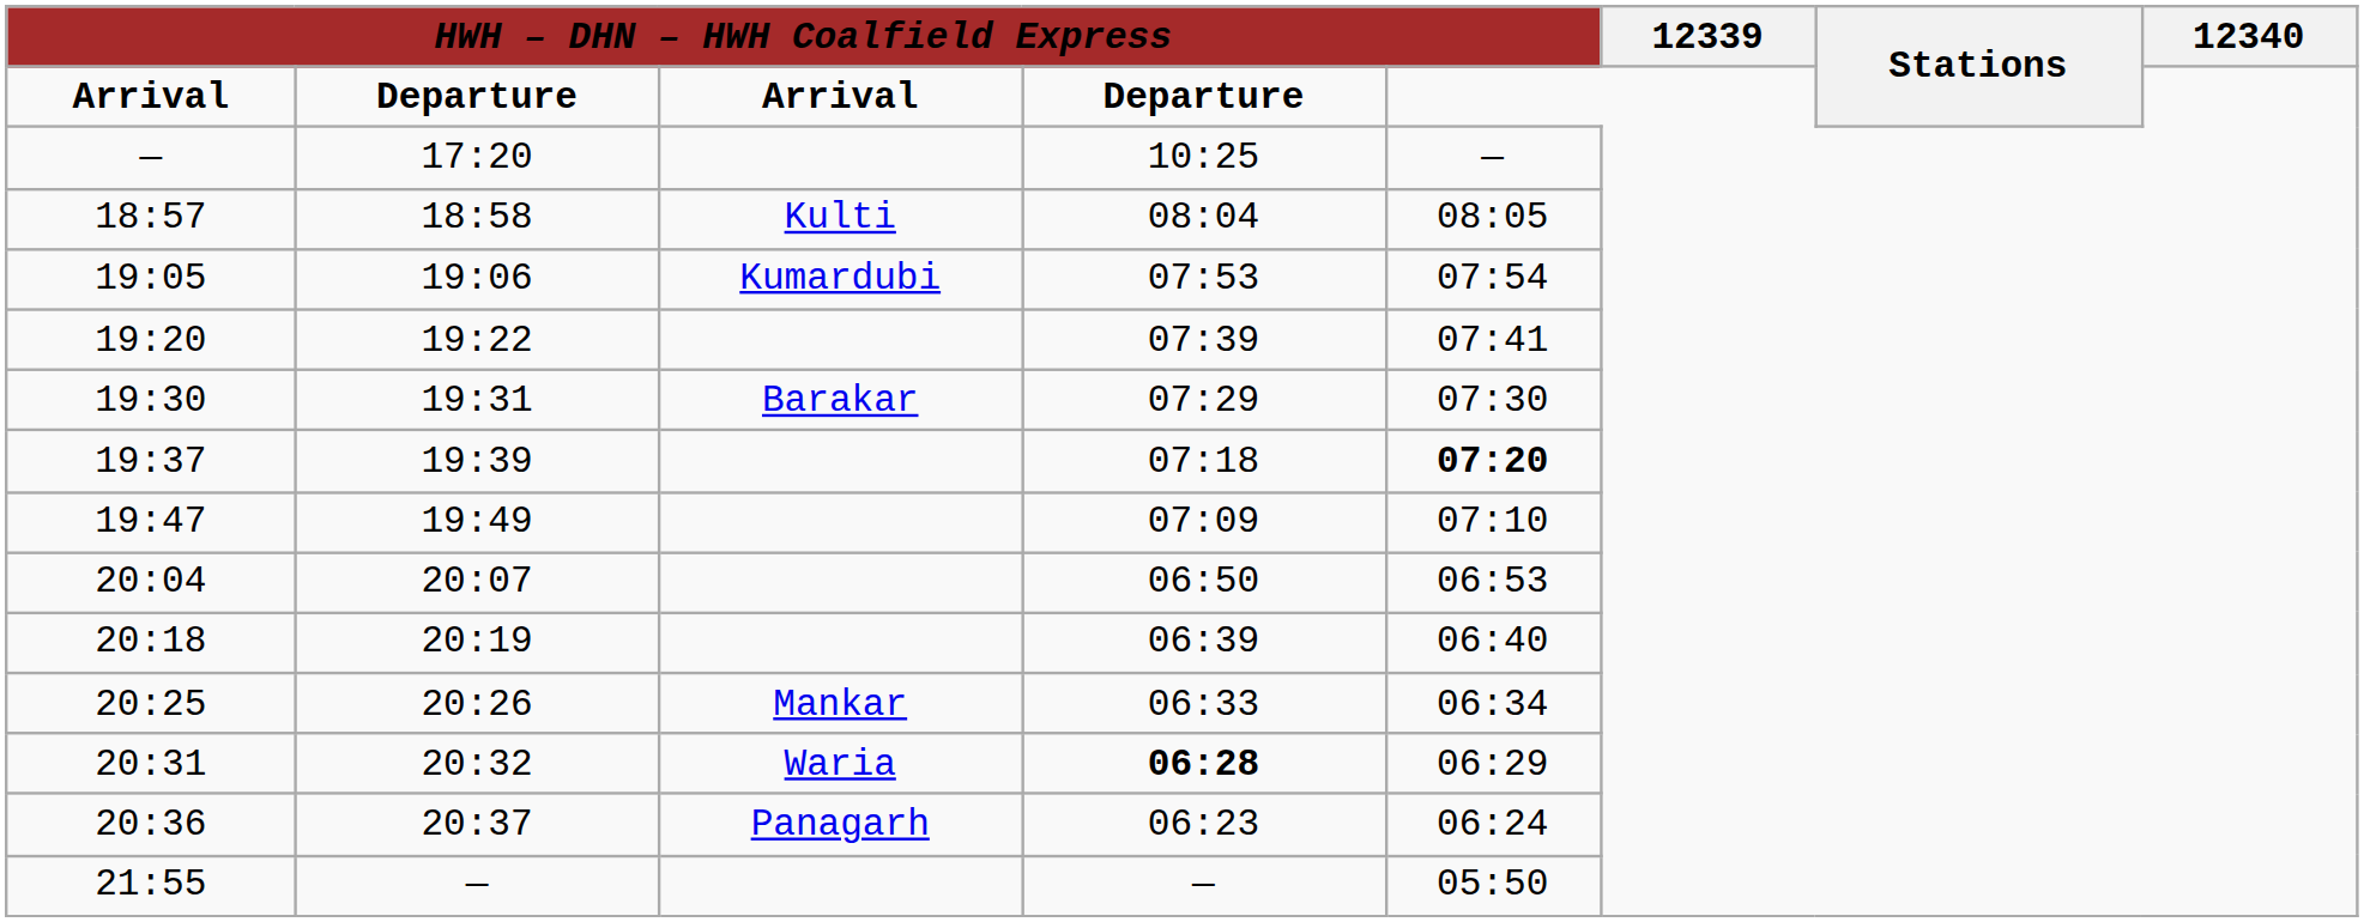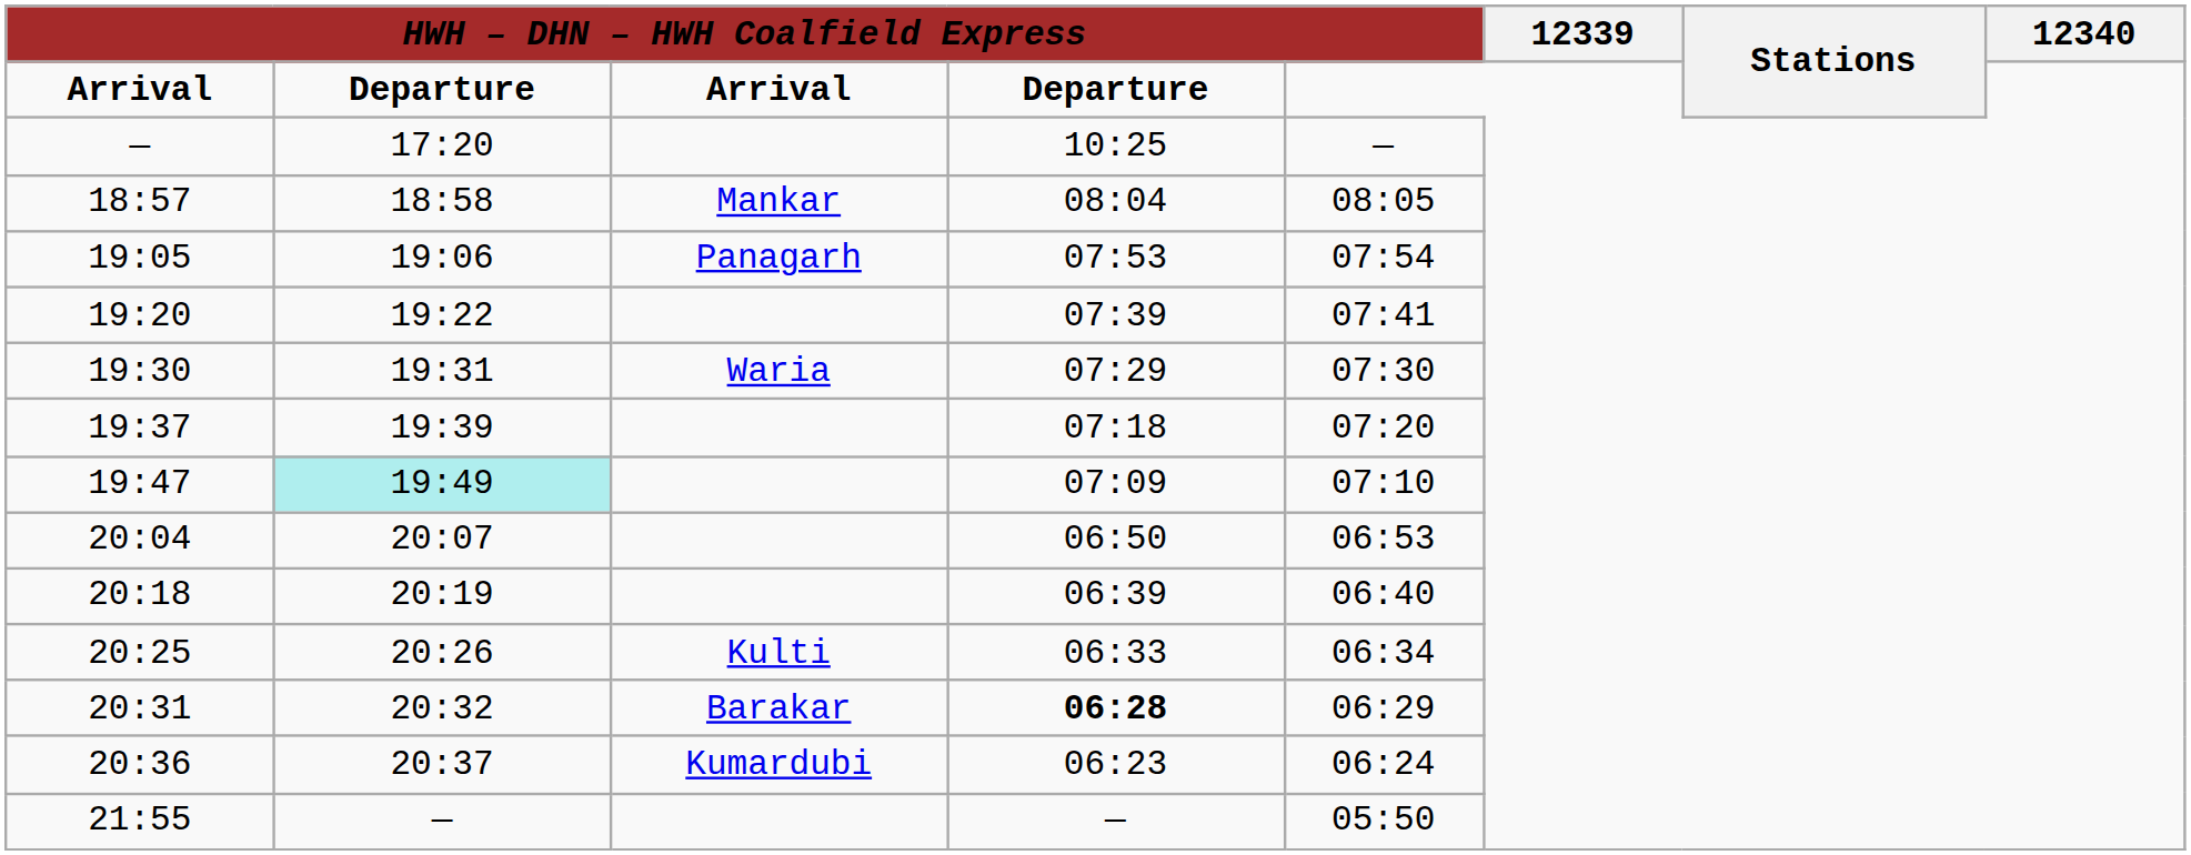18:57 | column 3: Kulti -> Mankar
19:05 | column 3: Kumardubi -> Panagarh
19:30 | column 3: Barakar -> Waria
19:37 | column 5: bold -> normal
19:47 | column 2: no background -> paleturquoise background
20:25 | column 3: Mankar -> Kulti
20:31 | column 3: Waria -> Barakar
20:36 | column 3: Panagarh -> Kumardubi
